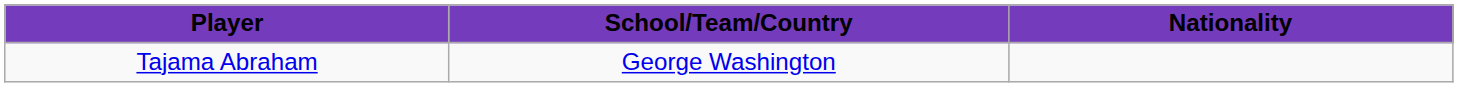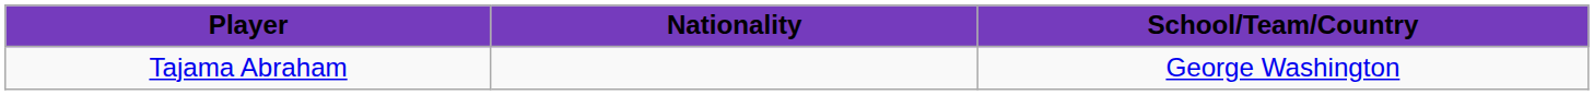columns swapped: Nationality <-> School/Team/Country
